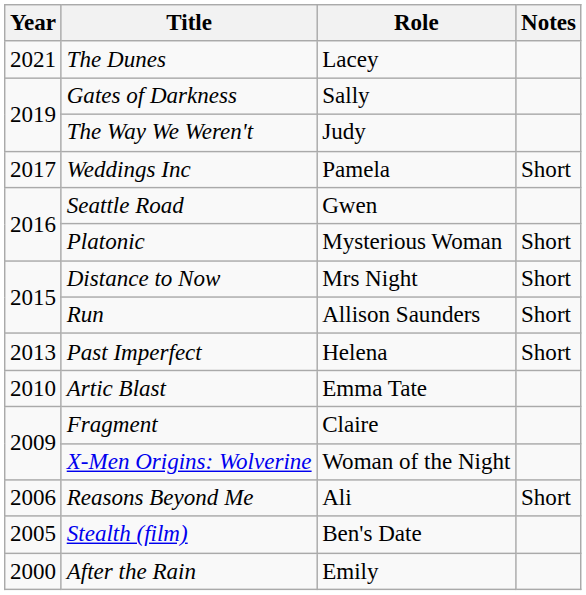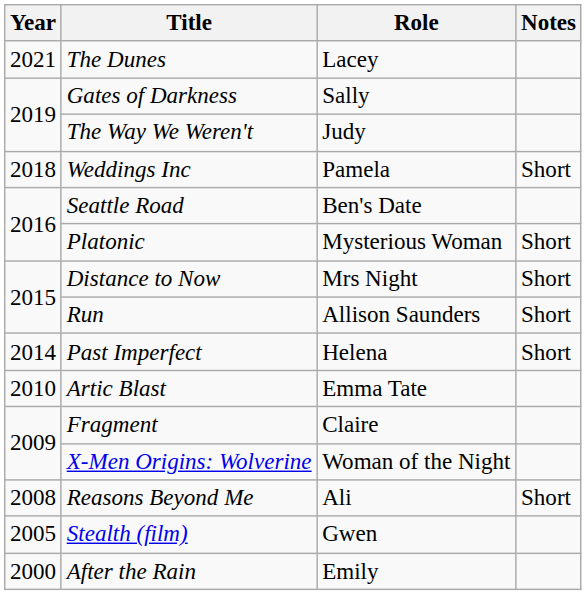Weddings Inc | Year: 2017 -> 2018
Seattle Road | Role: Gwen -> Ben's Date
Past Imperfect | Year: 2013 -> 2014
Reasons Beyond Me | Year: 2006 -> 2008
Stealth (film) | Role: Ben's Date -> Gwen
